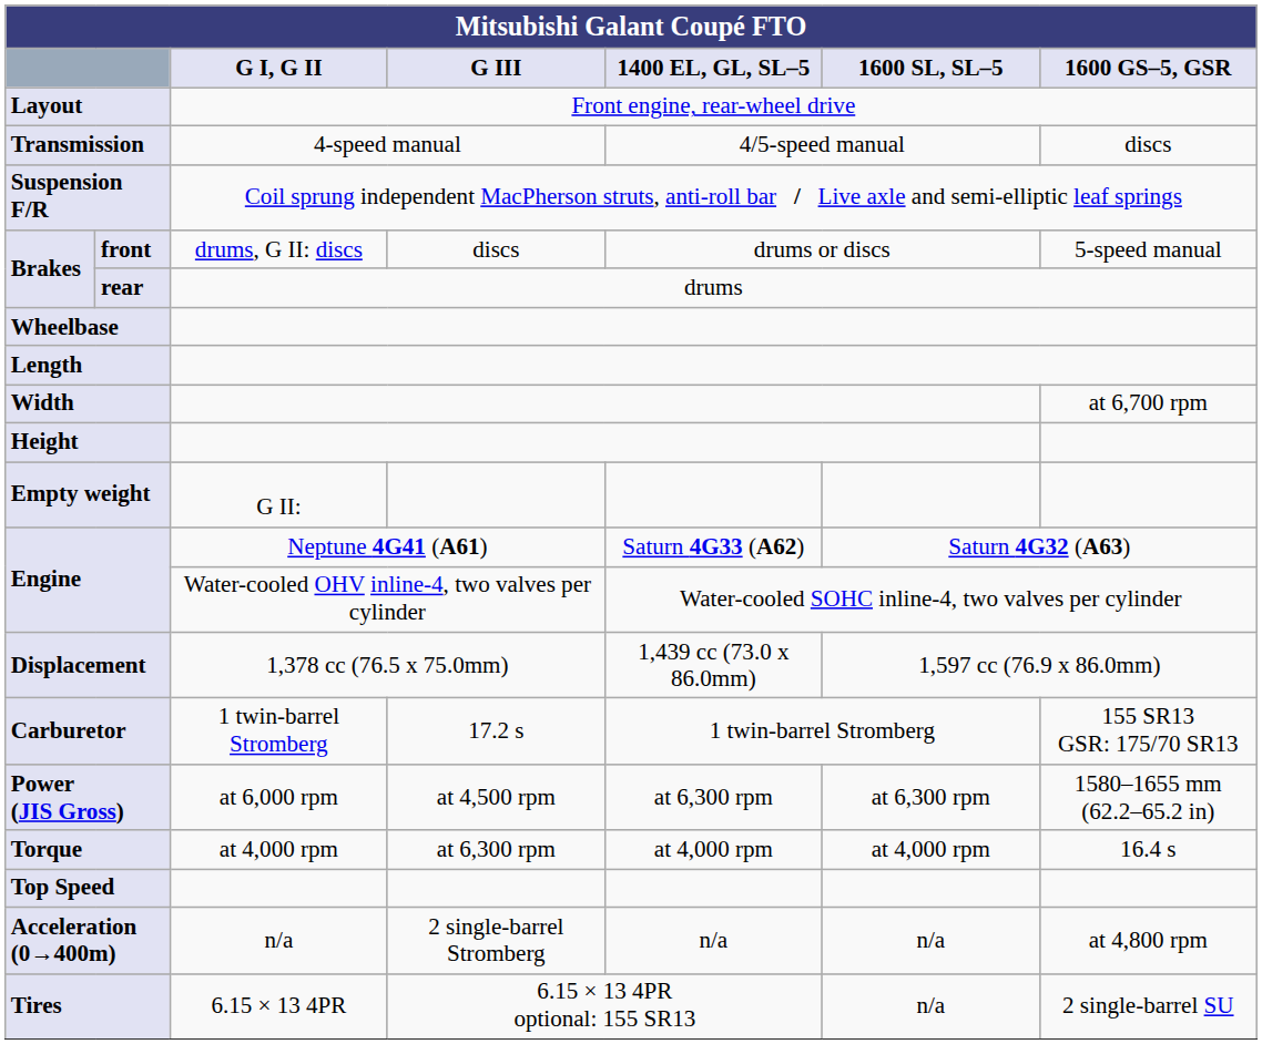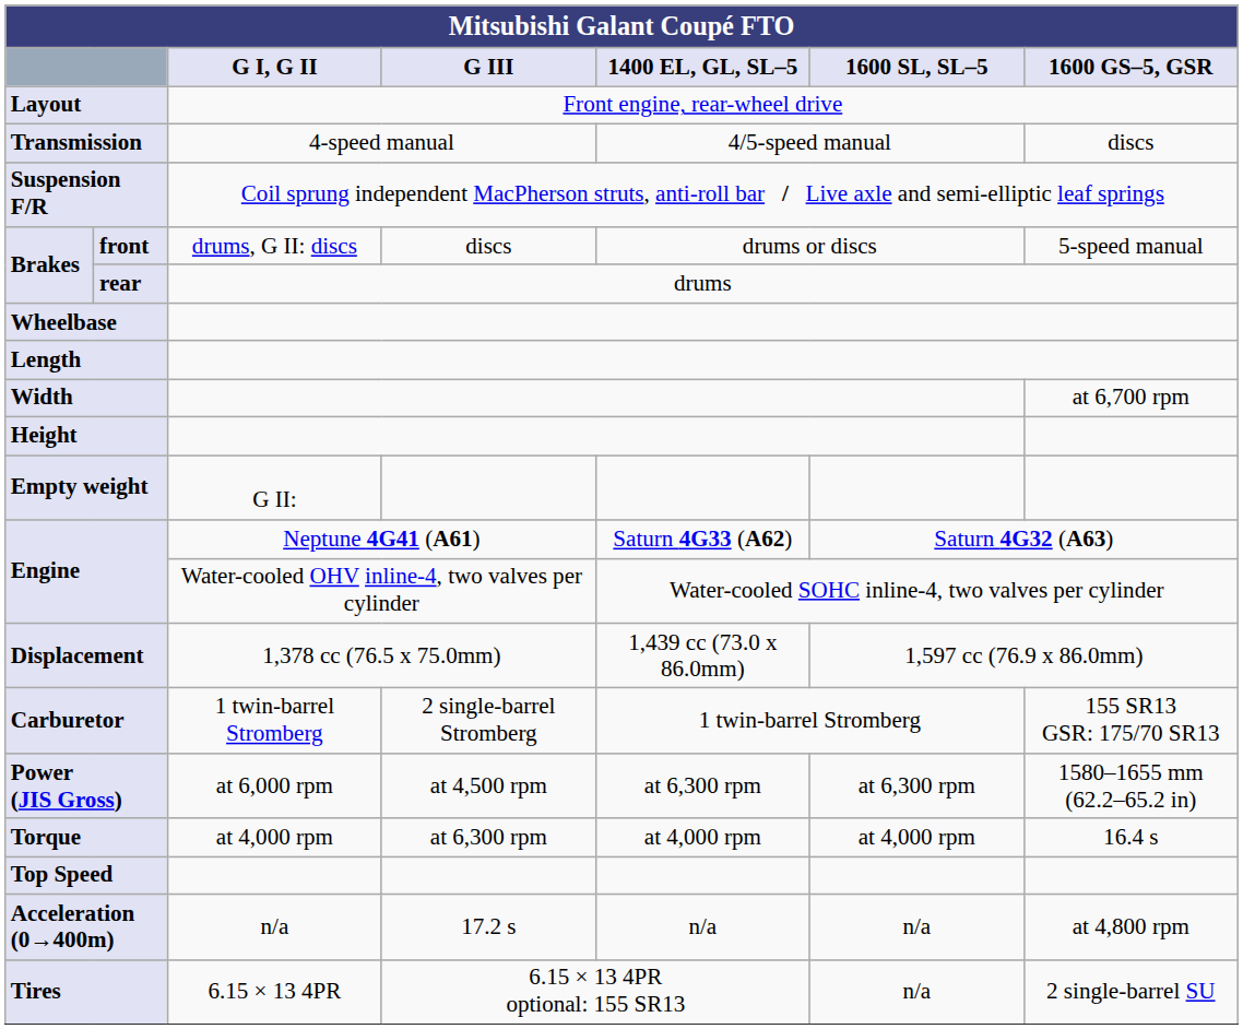Carburetor | G III: 17.2 s -> 2 single-barrel Stromberg
Acceleration (0→400m) | G III: 2 single-barrel Stromberg -> 17.2 s
